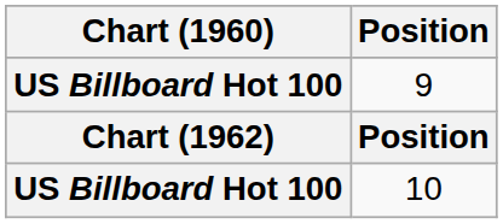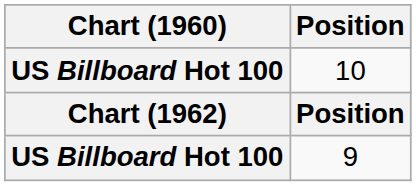rows swapped: 10 <-> 9
